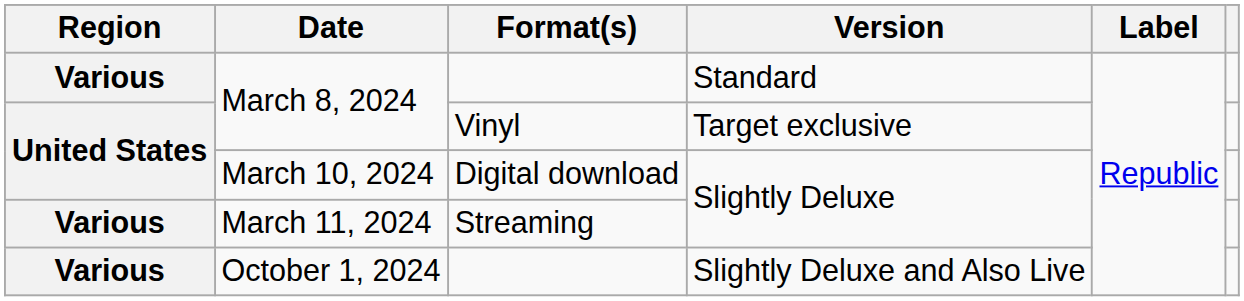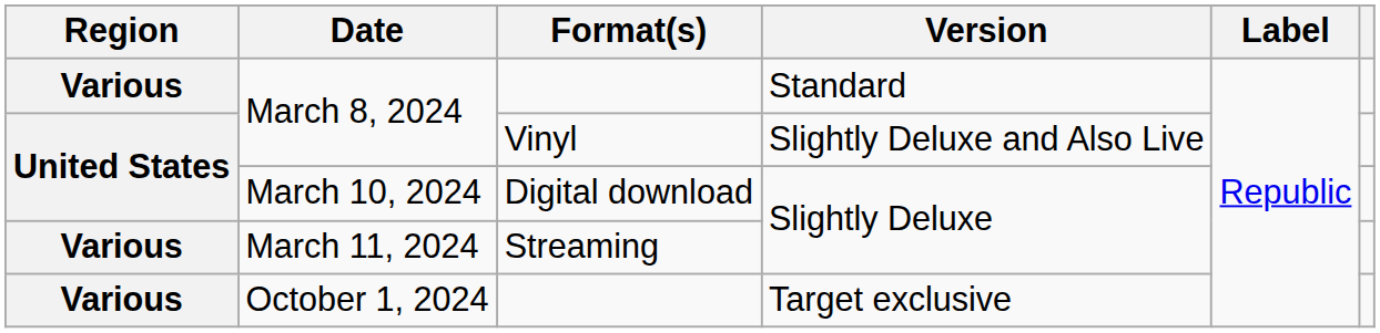March 8, 2024 / Vinyl | Version: Target exclusive -> Slightly Deluxe and Also Live
October 1, 2024 | Version: Slightly Deluxe and Also Live -> Target exclusive
